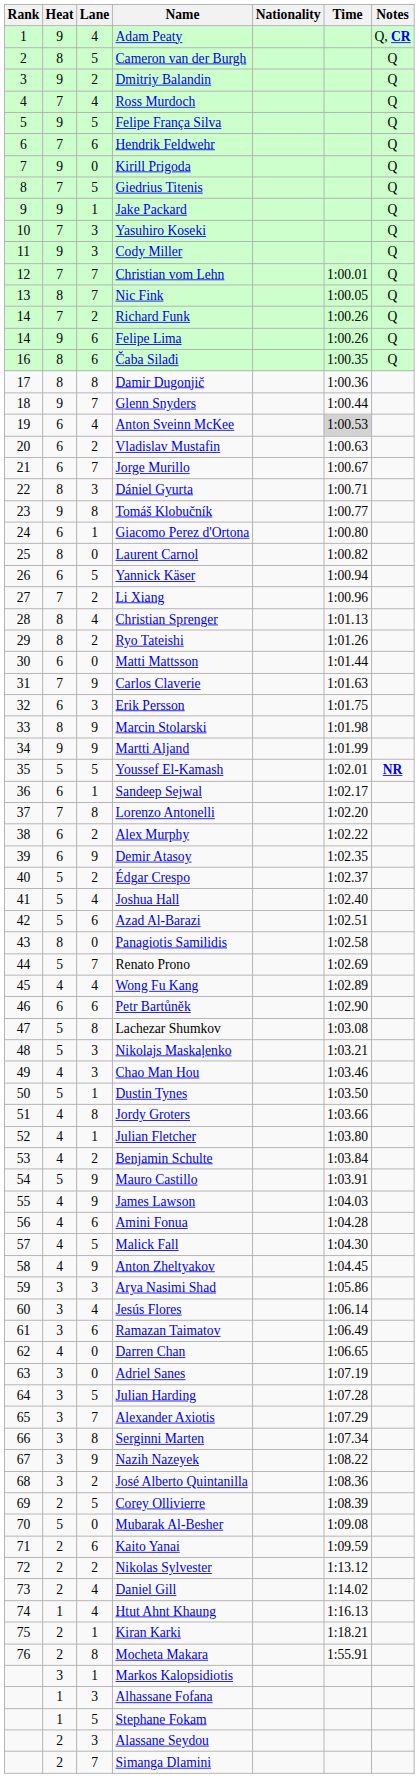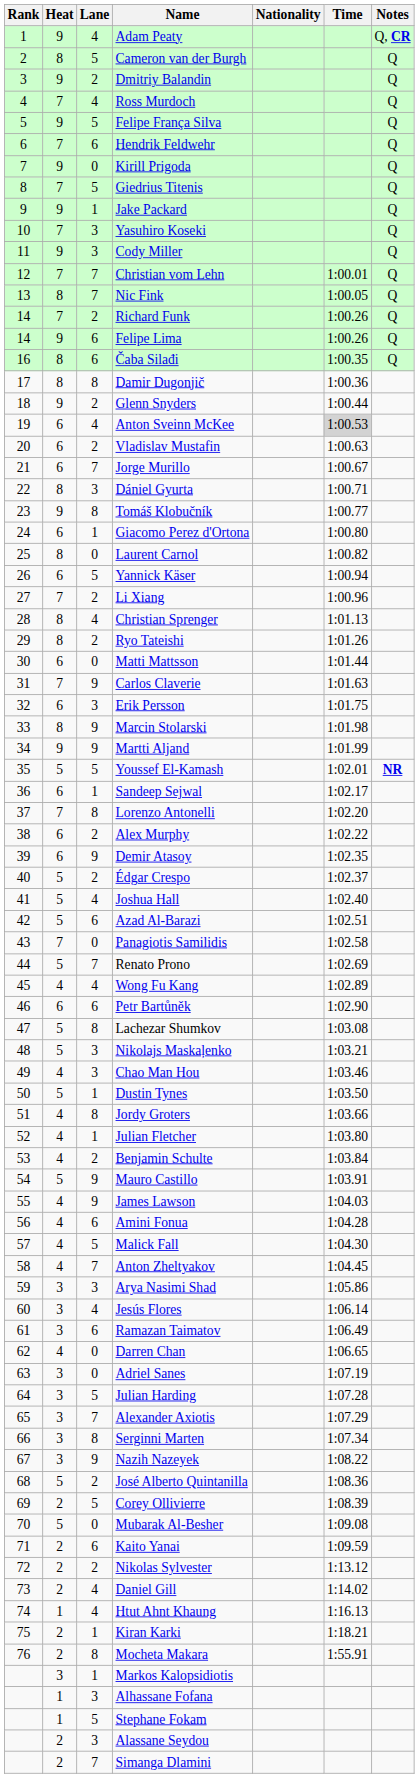Glenn Snyders | Lane: 7 -> 2
Panagiotis Samilidis | Heat: 8 -> 7
Anton Zheltyakov | Lane: 9 -> 7
José Alberto Quintanilla | Heat: 3 -> 5
